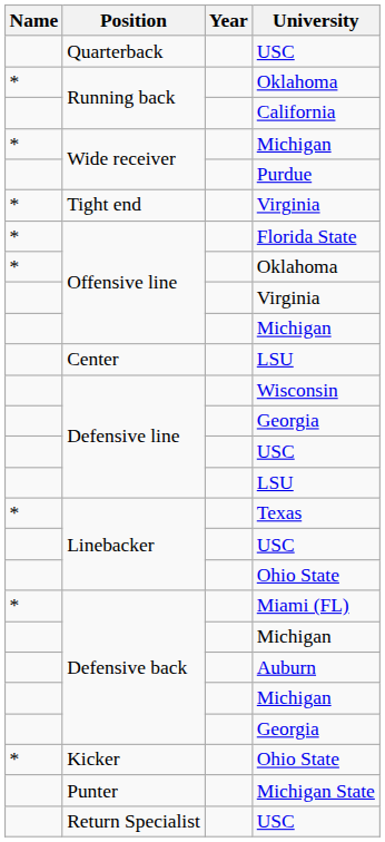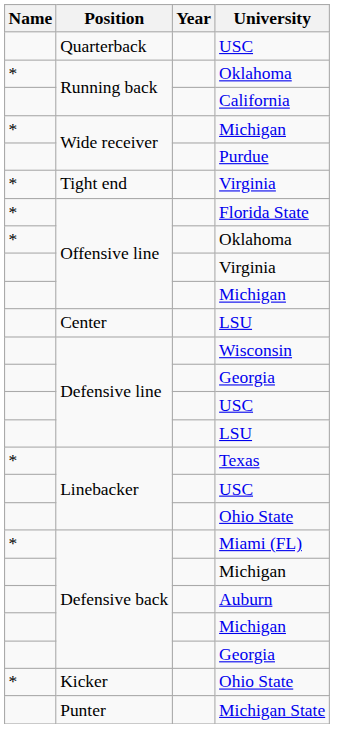- row: Return Specialist | USC
